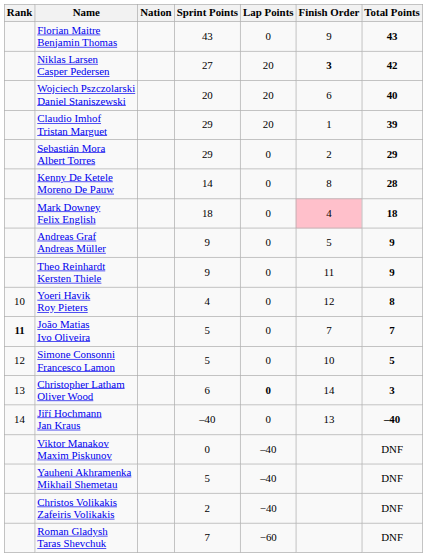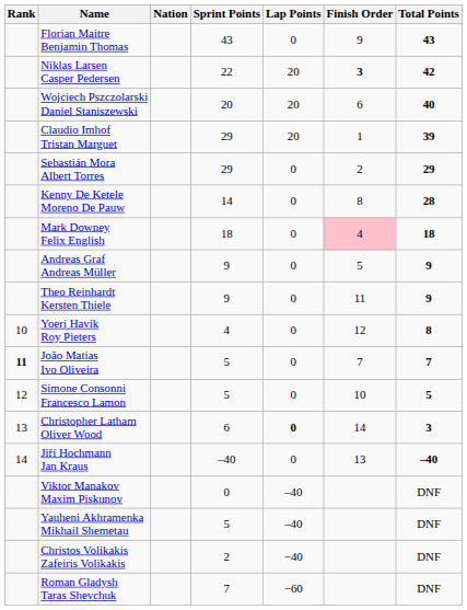Niklas Larsen Casper Pedersen | Sprint Points: 27 -> 22
